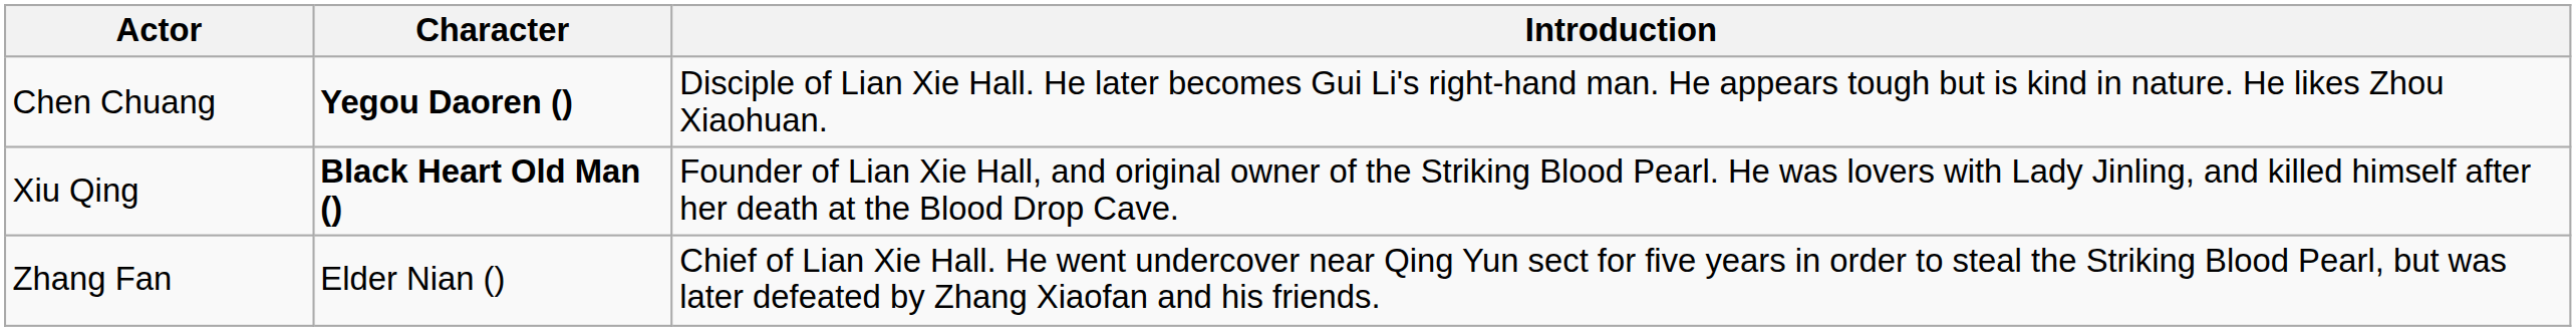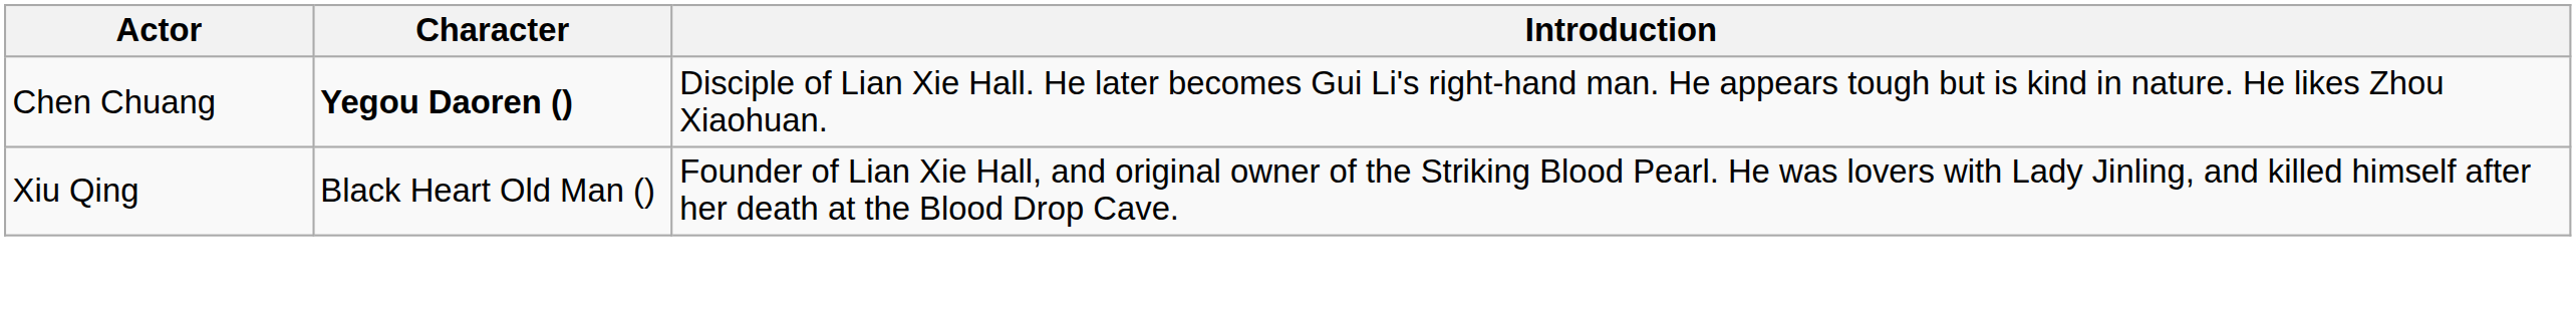Xiu Qing | Character: bold -> normal
- row: Zhang Fan | Elder Nian () | Chief of Lian Xie Hall. He went undercover near Qing Yun sect for five years in order to steal the Striking Blood Pearl, but was later defeated by Zhang Xiaofan and his friends.
